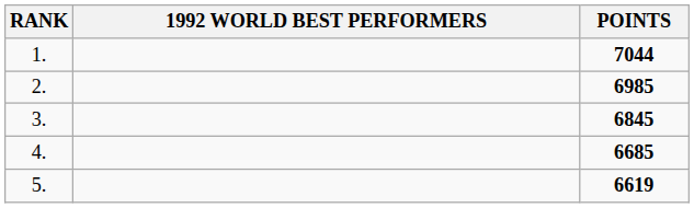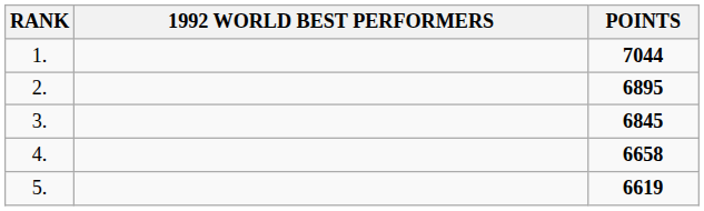2. | POINTS: 6985 -> 6895
4. | POINTS: 6685 -> 6658
